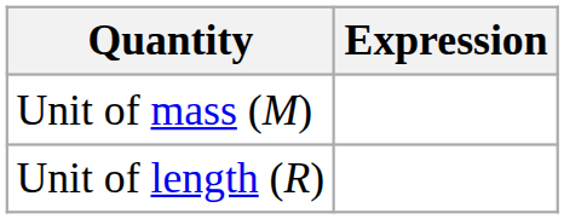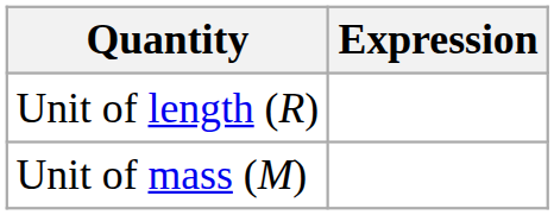rows swapped: Unit of length (R) <-> Unit of mass (M)
